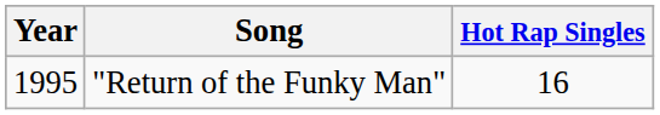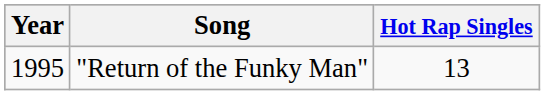"Return of the Funky Man" | Hot Rap Singles: 16 -> 13
